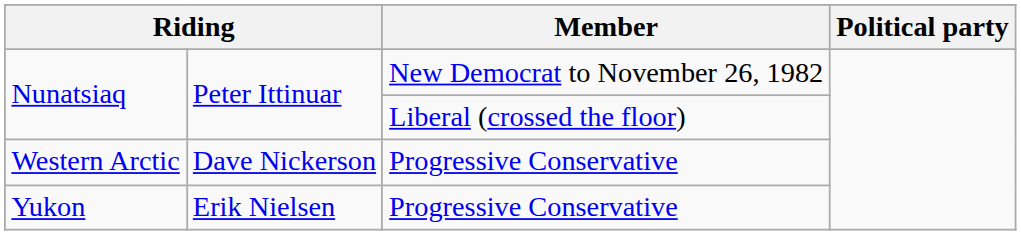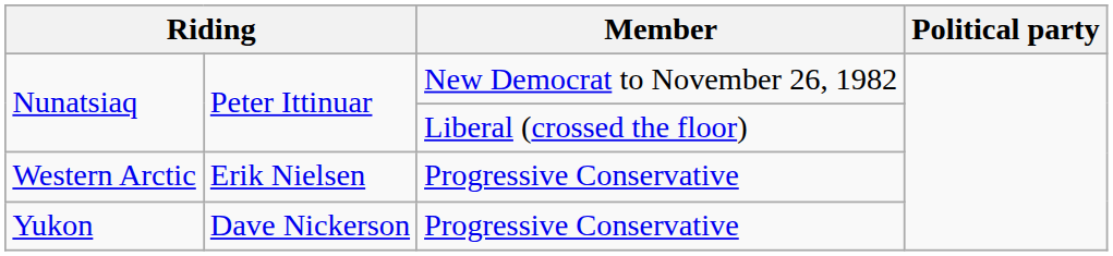Western Arctic | column 2: Dave Nickerson -> Erik Nielsen
Yukon | column 2: Erik Nielsen -> Dave Nickerson
